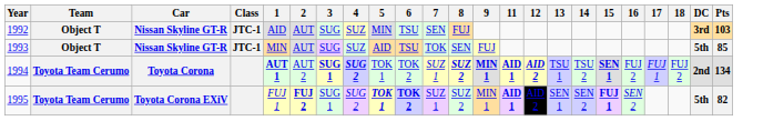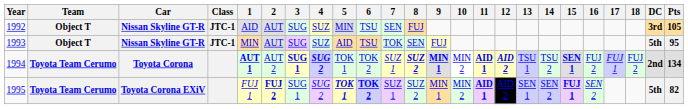+ column: 10 | MIN 2 | MIN 2
1992 | Pts: 103 -> 105
1993 | Pts: 85 -> 95
